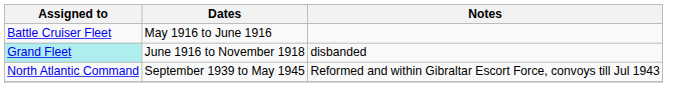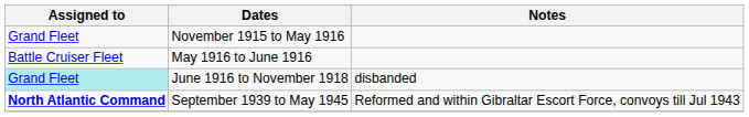+ row: Grand Fleet | November 1915 to May 1916
September 1939 to May 1945 | Assigned to: normal -> bold
